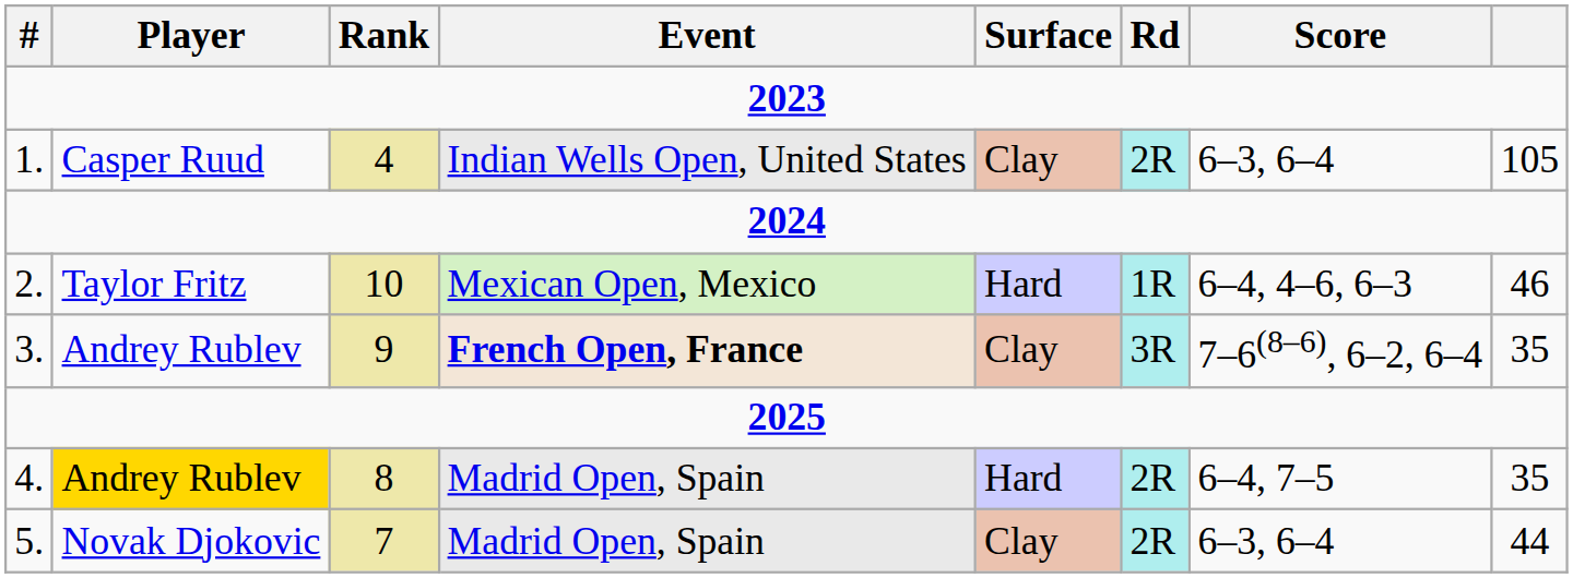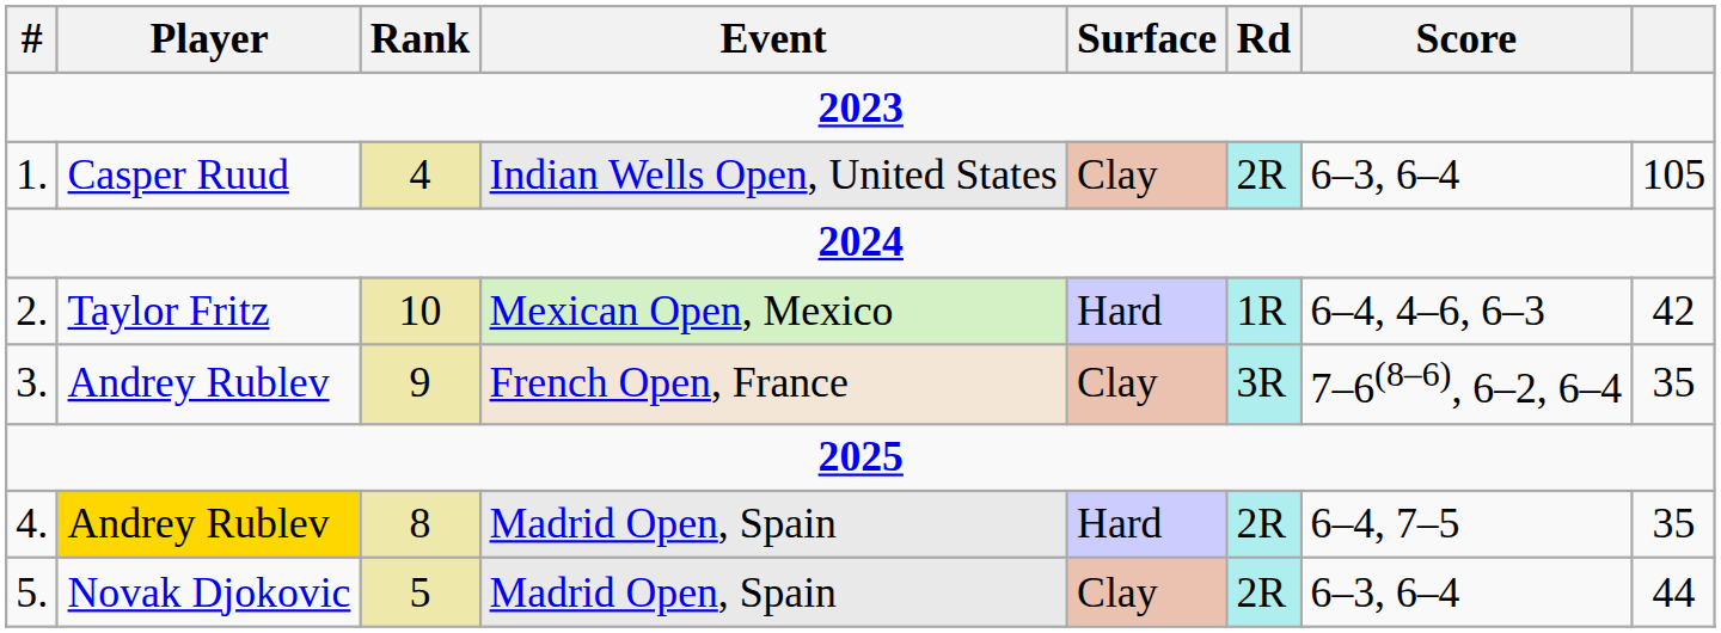2. | column 8: 46 -> 42
3. | Event: bold -> normal
5. | Rank: 7 -> 5
